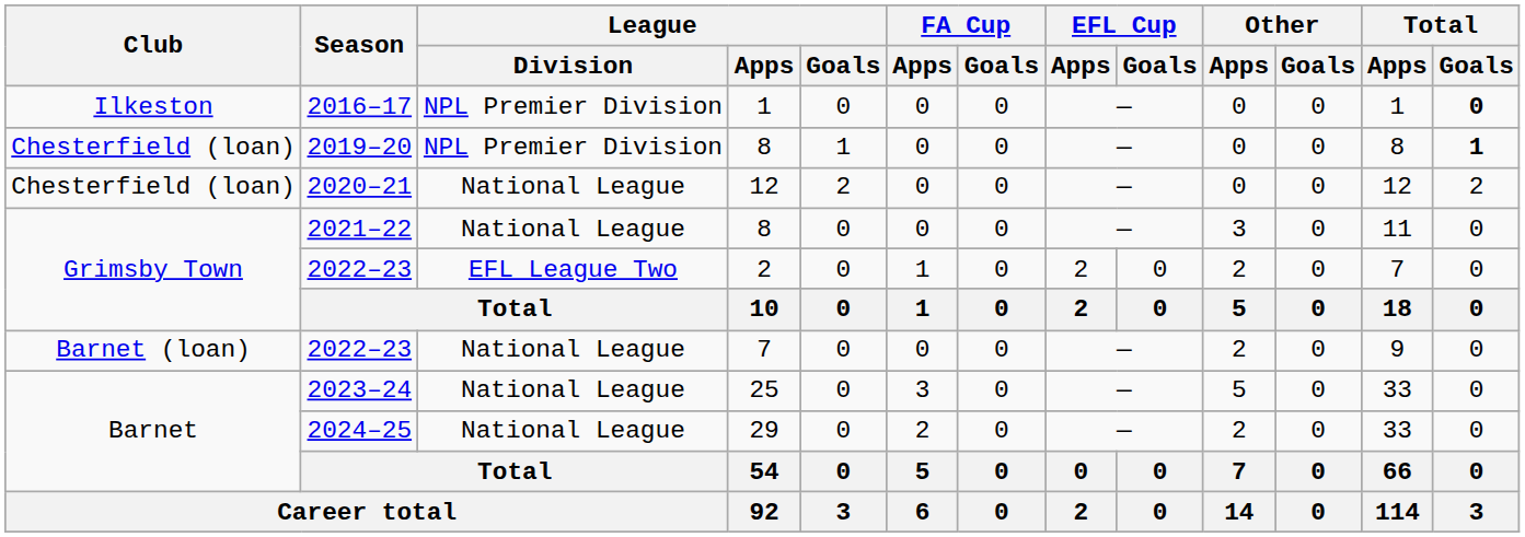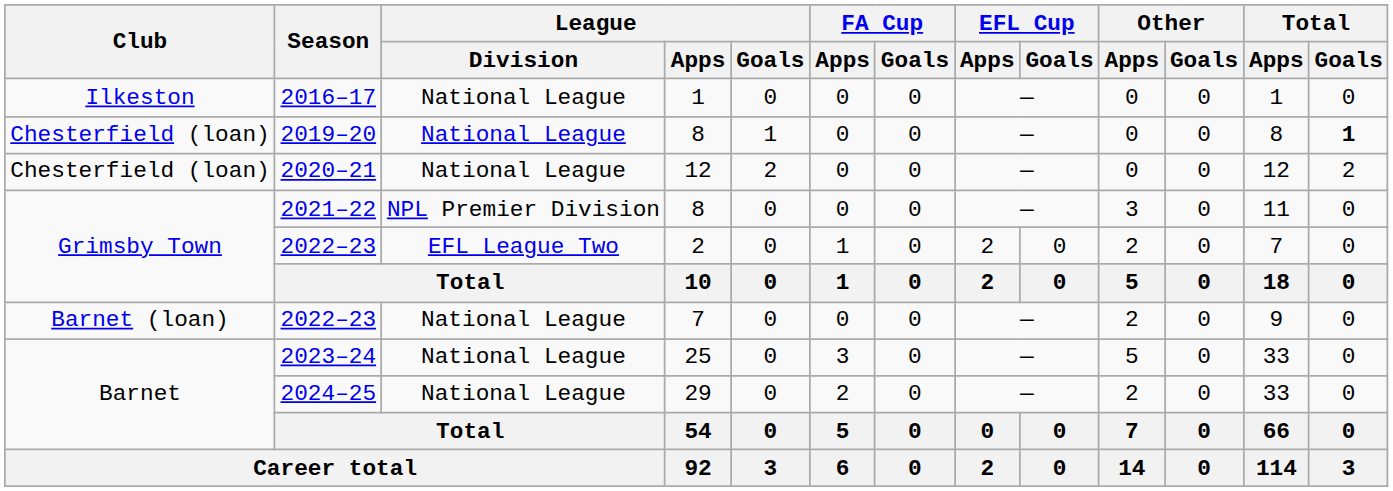2016–17 | League / Division: NPL Premier Division -> National League
2016–17 | Total / Goals: bold -> normal
2019–20 | League / Division: NPL Premier Division -> National League
2021–22 | League / Division: National League -> NPL Premier Division
